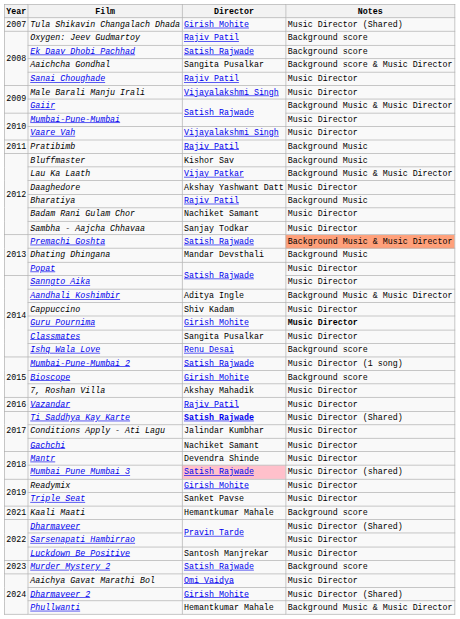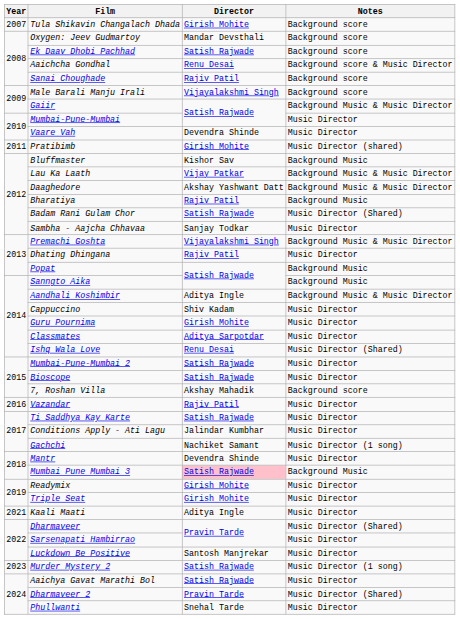Tula Shikavin Changalach Dhada | Notes: Music Director (Shared) -> Background score
Oxygen: Jeev Gudmartoy | Director: Rajiv Patil -> Mandar Devsthali
Aaichcha Gondhal | Director: Sangita Pusalkar -> Renu Desai
Sanai Choughade | Notes: Music Director -> Background score
Male Barali Manju Irali | Notes: Music Director -> Background score
Vaare Vah | Director: Vijayalakshmi Singh -> Devendra Shinde
Pratibimb | Director: Rajiv Patil -> Girish Mohite
Pratibimb | Notes: Background Music -> Music Director (shared)
Daaghedore | Notes: Music Director -> Background Music & Music Director
Badam Rani Gulam Chor | Director: Nachiket Samant -> Satish Rajwade
Badam Rani Gulam Chor | Notes: Music Director -> Music Director (Shared)
Premachi Goshta | Director: Satish Rajwade -> Vijayalakshmi Singh
Premachi Goshta | Notes: lightsalmon background -> no background
Dhating Dhingana | Director: Mandar Devsthali -> Rajiv Patil
Dhating Dhingana | Notes: Background Music -> Music Director
Popat | Notes: Music Director -> Background Music
Sanngto Aika | Notes: Music Director -> Background Music
Guru Pournima | Notes: bold -> normal
Classmates | Director: Sangita Pusalkar -> Aditya Sarpotdar
Ishq Wala Love | Notes: Background score -> Music Director (Shared)
Mumbai-Pune-Mumbai 2 | Notes: Music Director (1 song) -> Music Director
Bioscope | Director: Girish Mohite -> Satish Rajwade
Bioscope | Notes: Background score -> Music Director
7, Roshan Villa | Notes: Music Director -> Background score
Ti Saddhya Kay Karte | Director: bold -> normal
Ti Saddhya Kay Karte | Notes: Music Director (Shared) -> Music Director
Gachchi | Notes: Music Director -> Music Director (1 song)
Mumbai Pune Mumbai 3 | Notes: Music Director (shared) -> Background Music
Triple Seat | Director: Sanket Pavse -> Girish Mohite
Kaali Maati | Director: Hemantkumar Mahale -> Aditya Ingle
Kaali Maati | Notes: Background score -> Music Director
Murder Mystery 2 | Notes: Background score -> Music Director (1 song)
Aaichya Gavat Marathi Bol | Director: Omi Vaidya -> Satish Rajwade
Dharmaveer 2 | Director: Girish Mohite -> Pravin Tarde
Phullwanti | Director: Hemantkumar Mahale -> Snehal Tarde
Phullwanti | Notes: Background Music & Music Director -> Music Director
